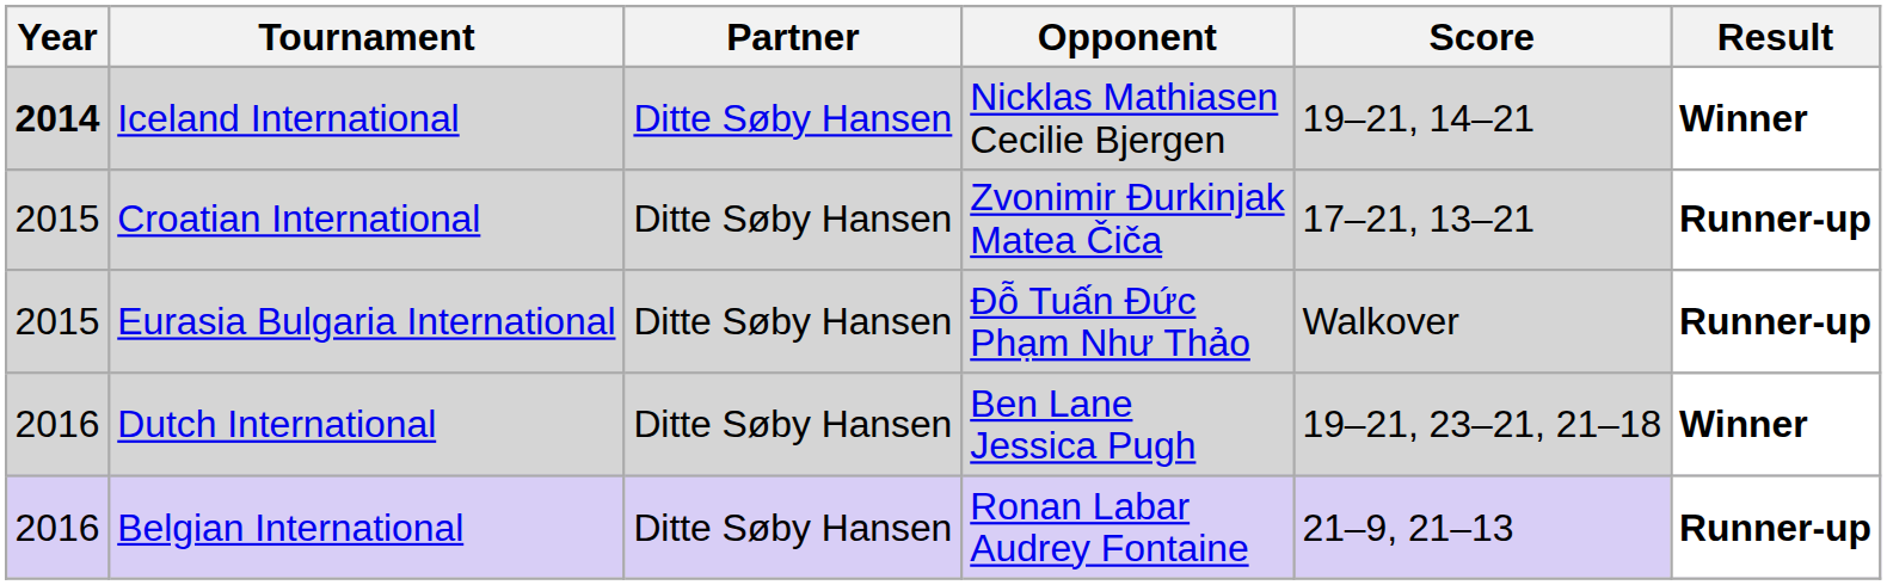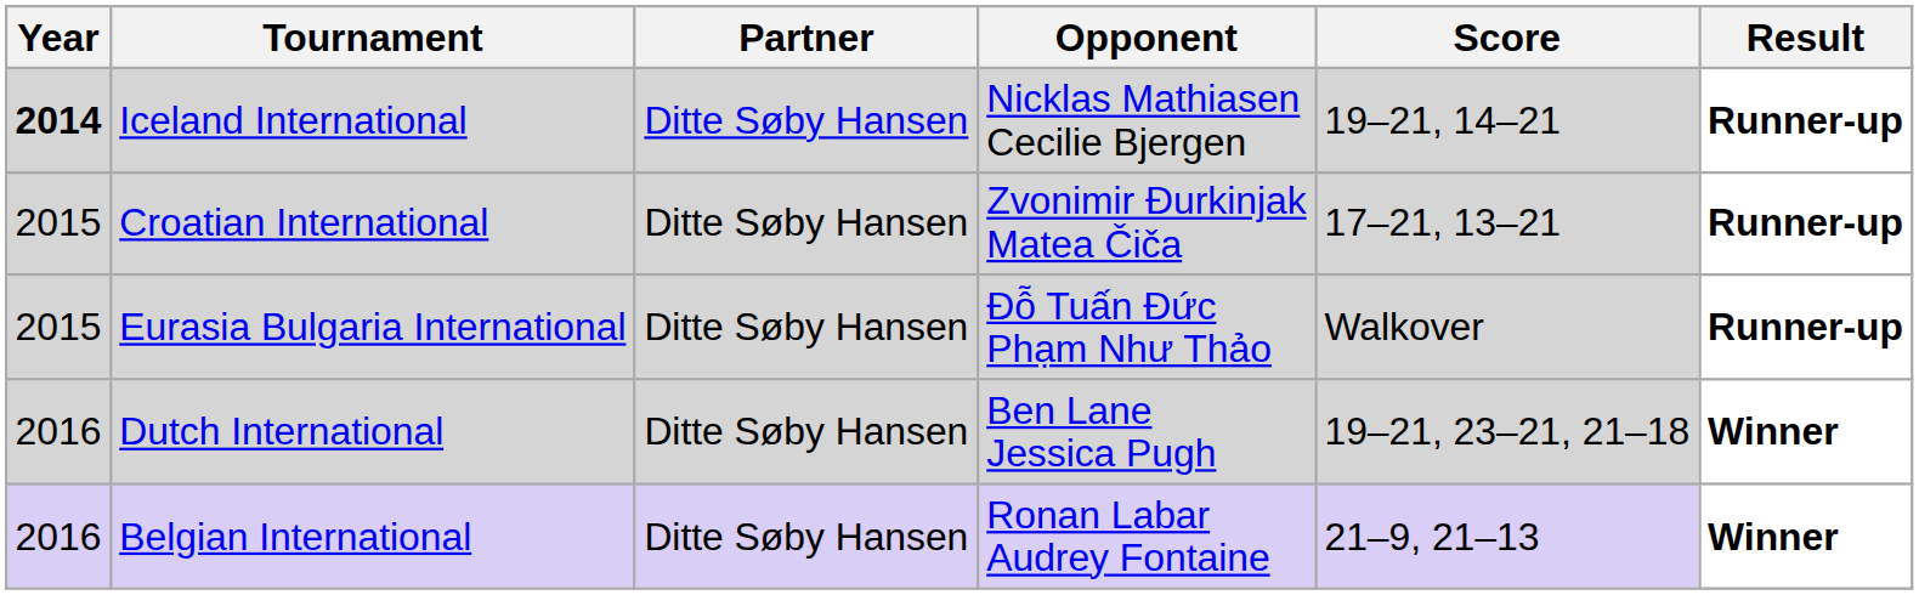Iceland International | Result: Winner -> Runner-up
Belgian International | Result: Runner-up -> Winner
